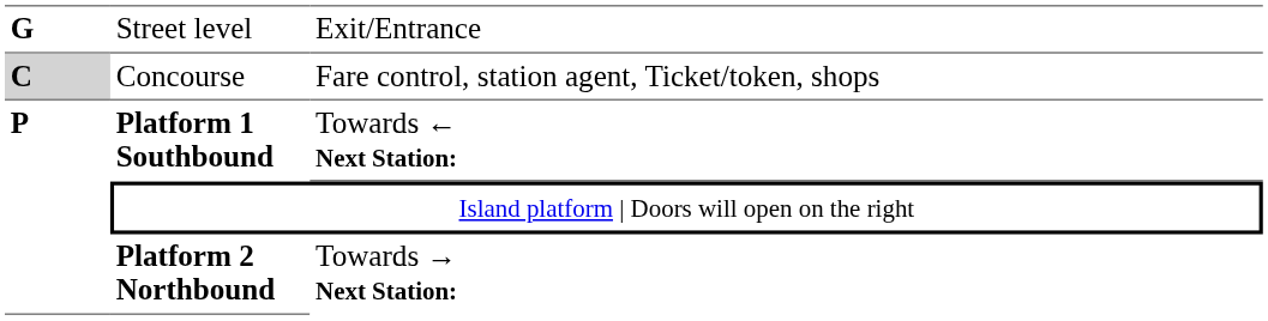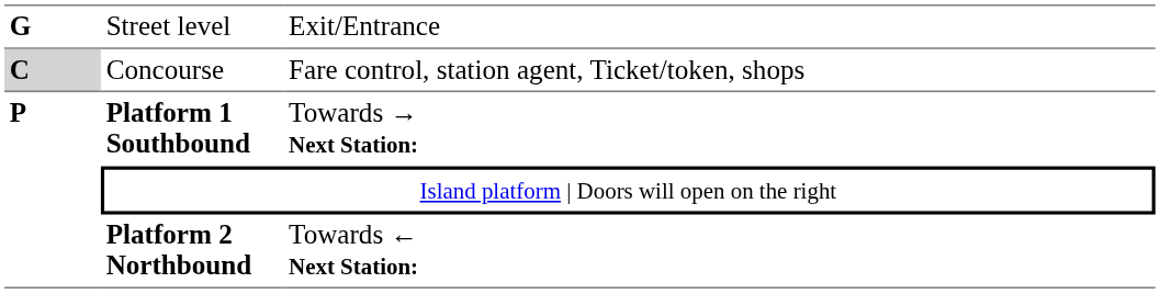Platform 1 Southbound | column 3: Towards ← Next Station: -> Towards → Next Station:
Platform 2 Northbound | column 3: Towards → Next Station: -> Towards ← Next Station:
